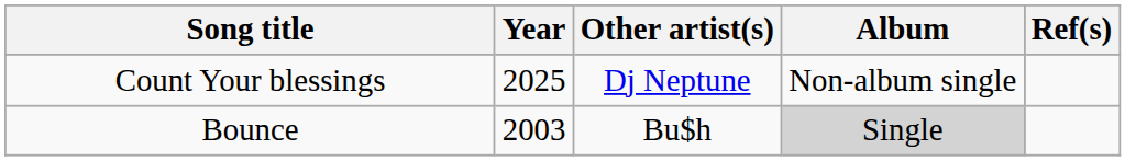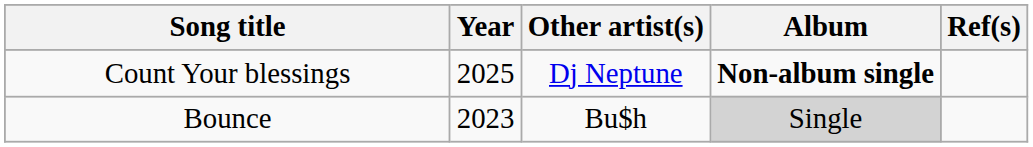Count Your blessings | Album: normal -> bold
Bounce | Year: 2003 -> 2023
